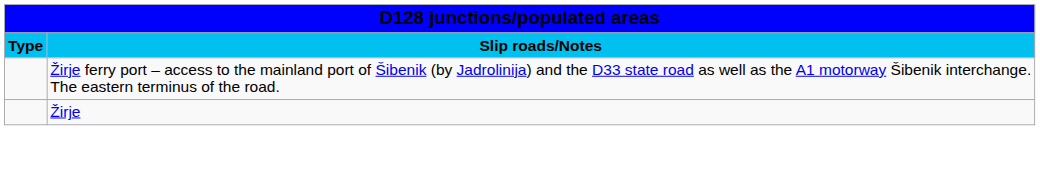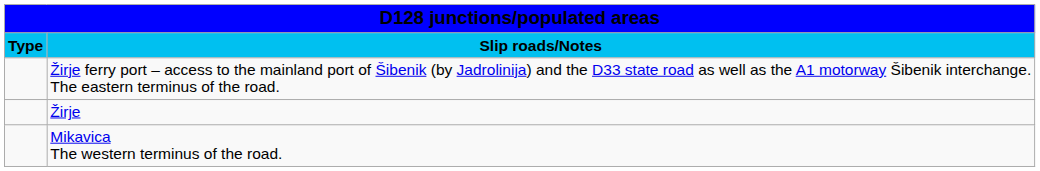+ row: Mikavica The western terminus of the road.
